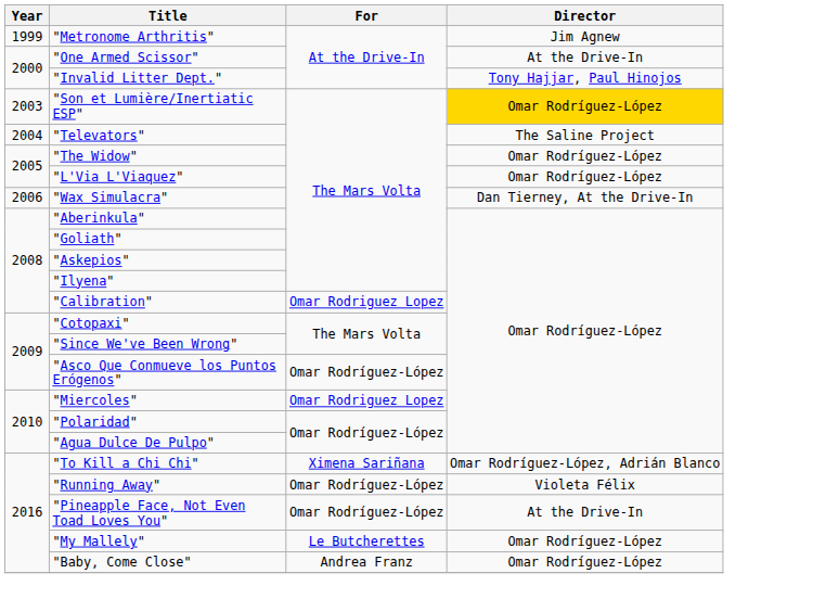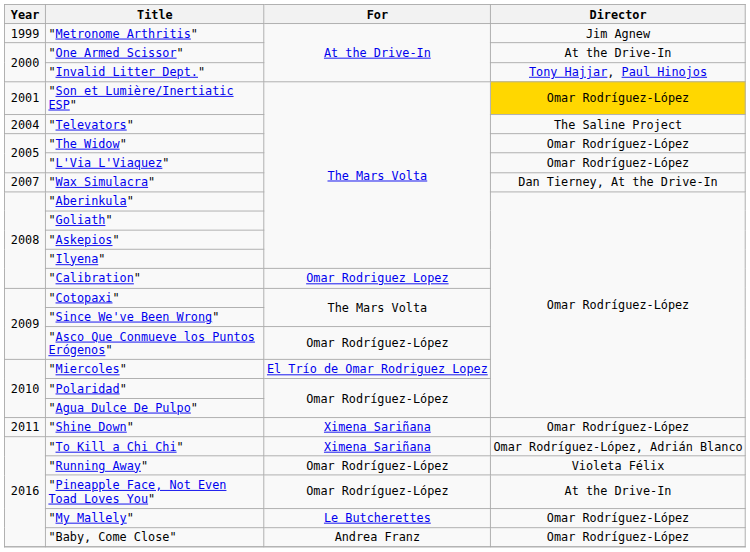"Son et Lumière/Inertiatic ESP" | Year: 2003 -> 2001
"Wax Simulacra" | Year: 2006 -> 2007
"Miercoles" | For: Omar Rodriguez Lopez -> El Trío de Omar Rodriguez Lopez
+ row: 2011 | "Shine Down" | Ximena Sariñana | Omar Rodríguez-López
